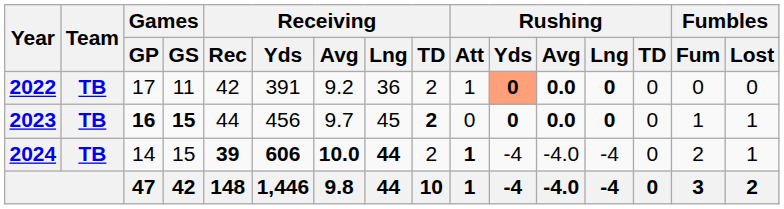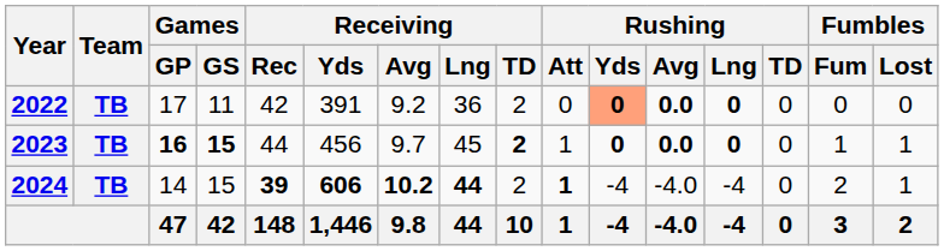2022 | Rushing / Att: 1 -> 0
2023 | Rushing / Att: 0 -> 1
2024 | Receiving / Avg: 10.0 -> 10.2
